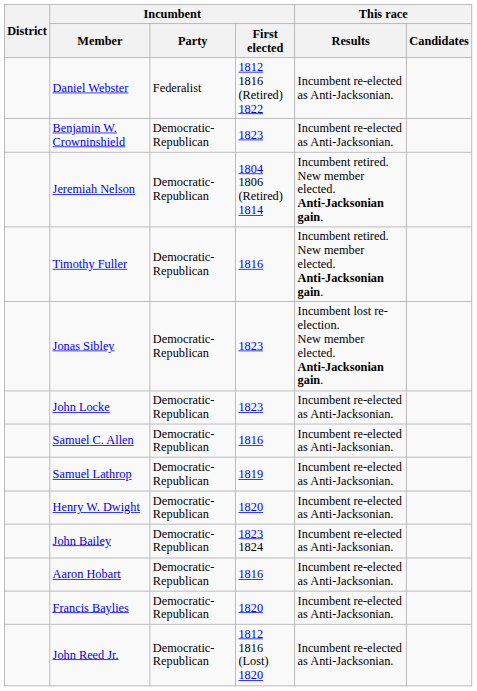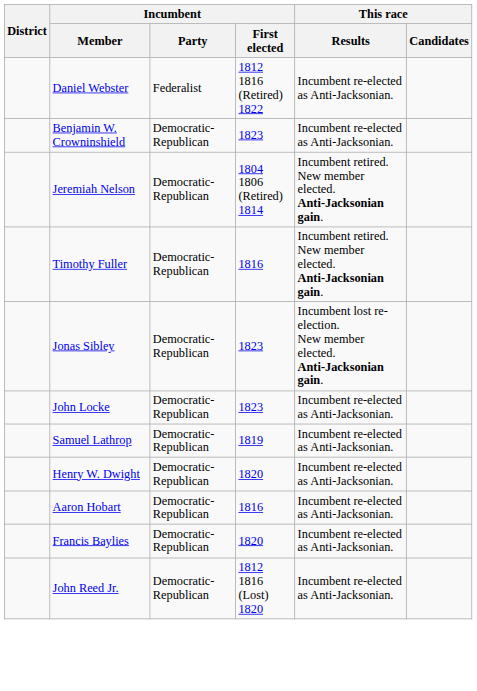- row: Samuel C. Allen | Democratic-Republican | 1816 | Incumbent re-elected as Anti-Jacksonian.
- row: John Bailey | Democratic-Republican | 1823 1824 | Incumbent re-elected as Anti-Jacksonian.
